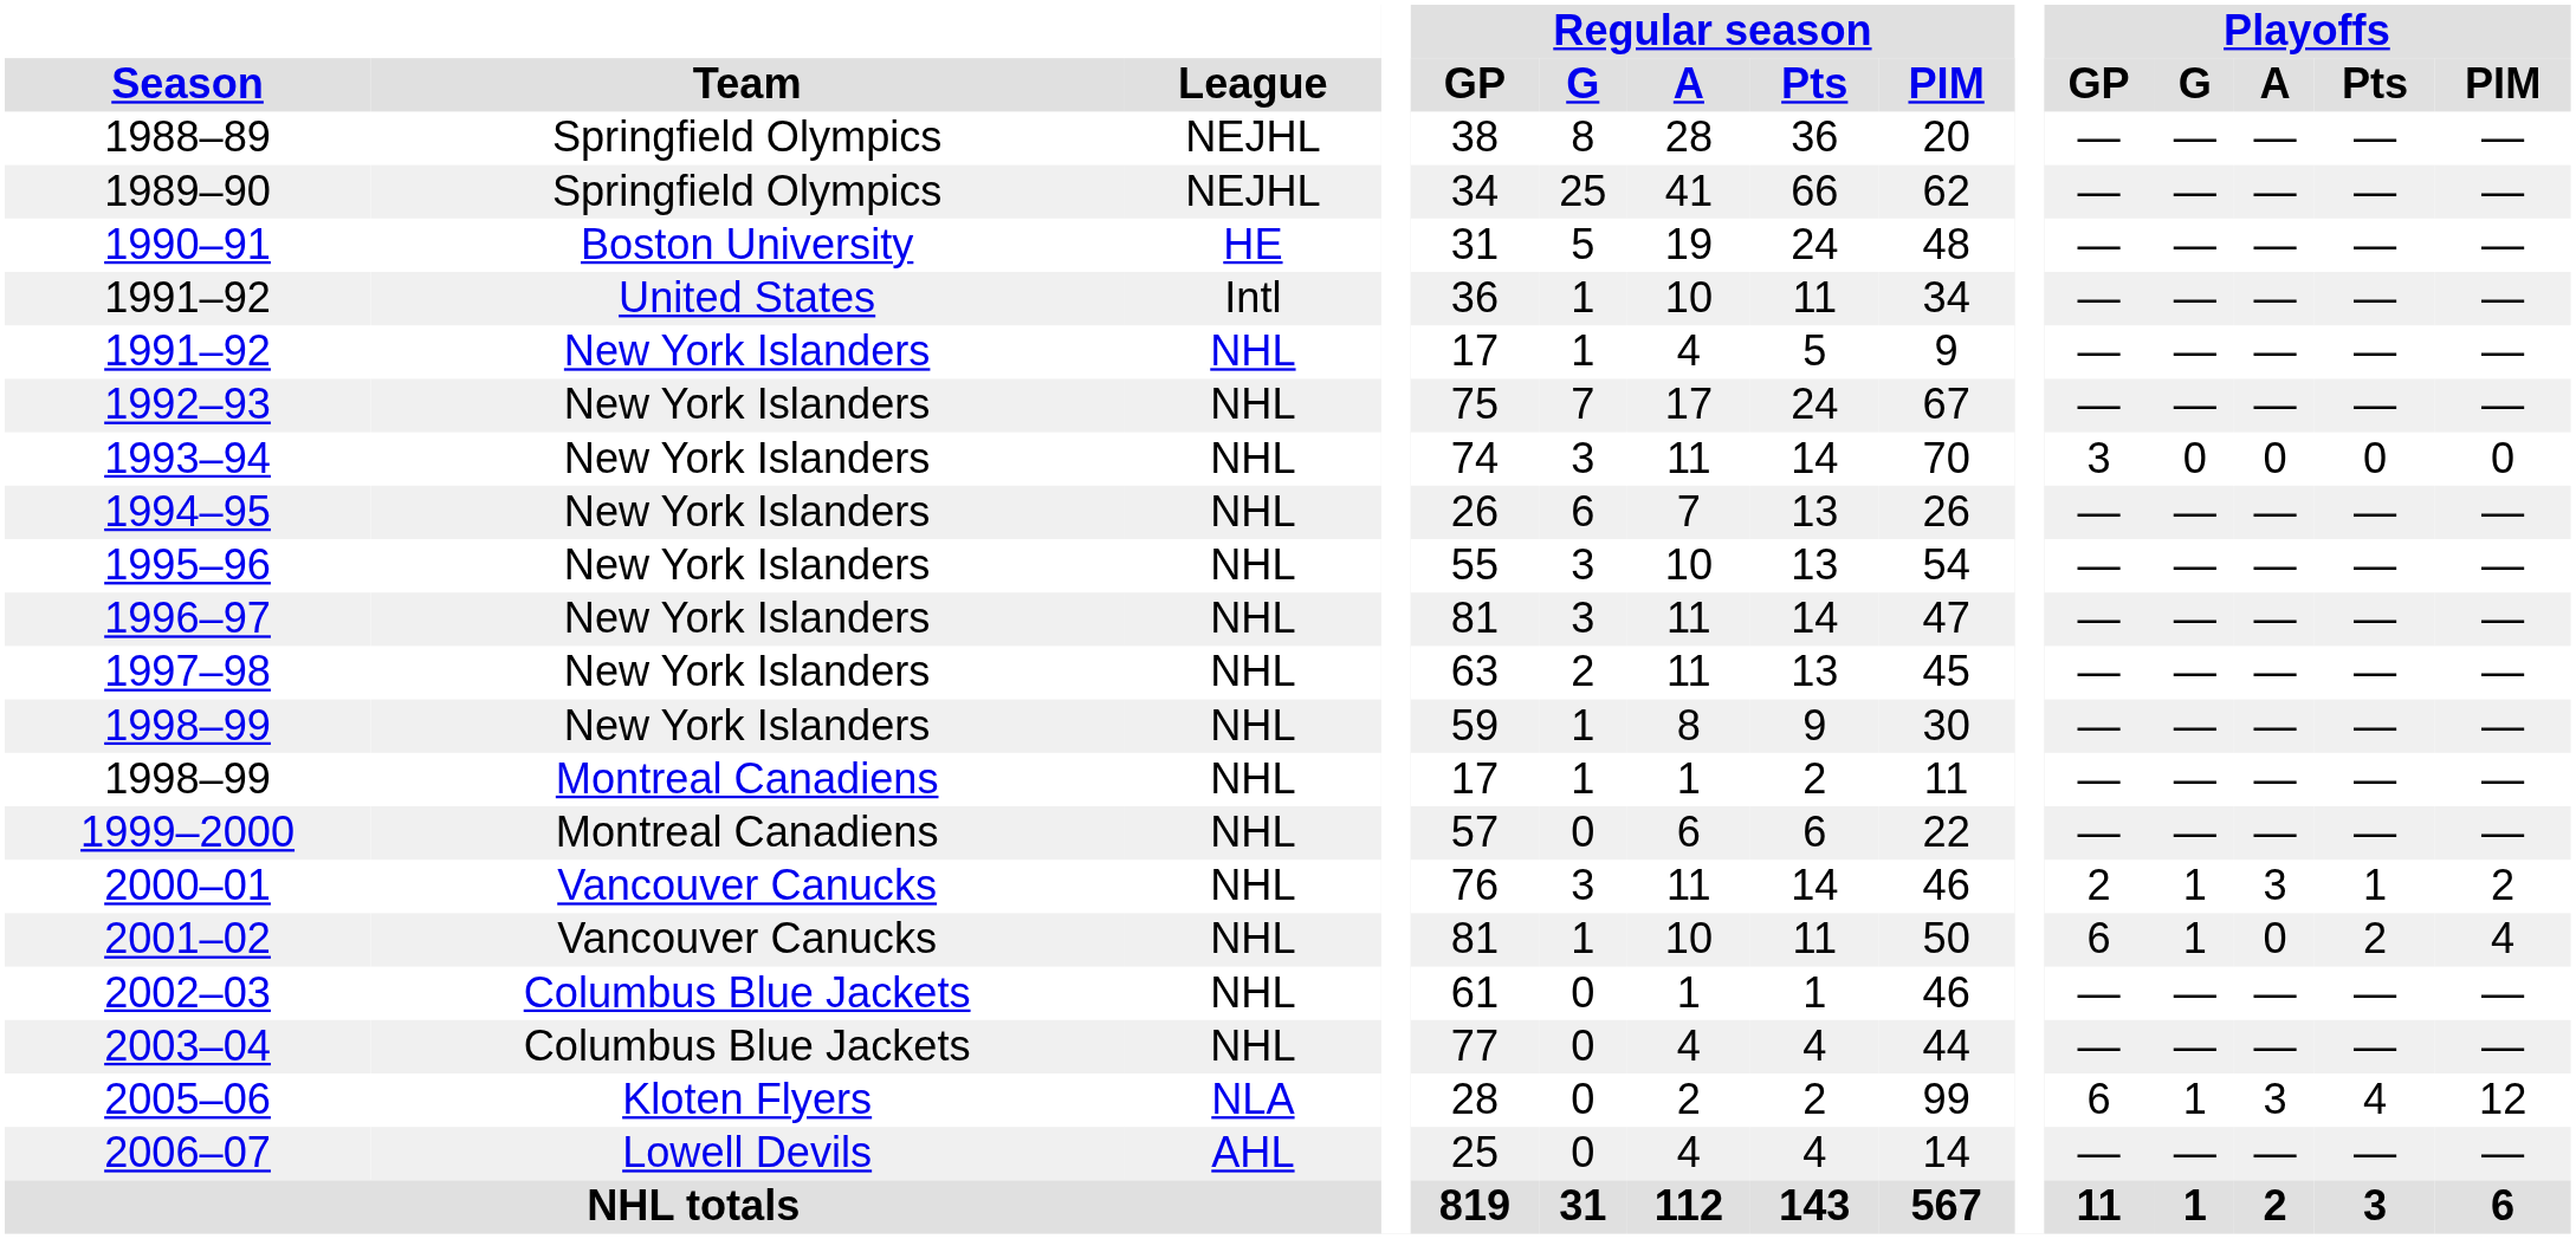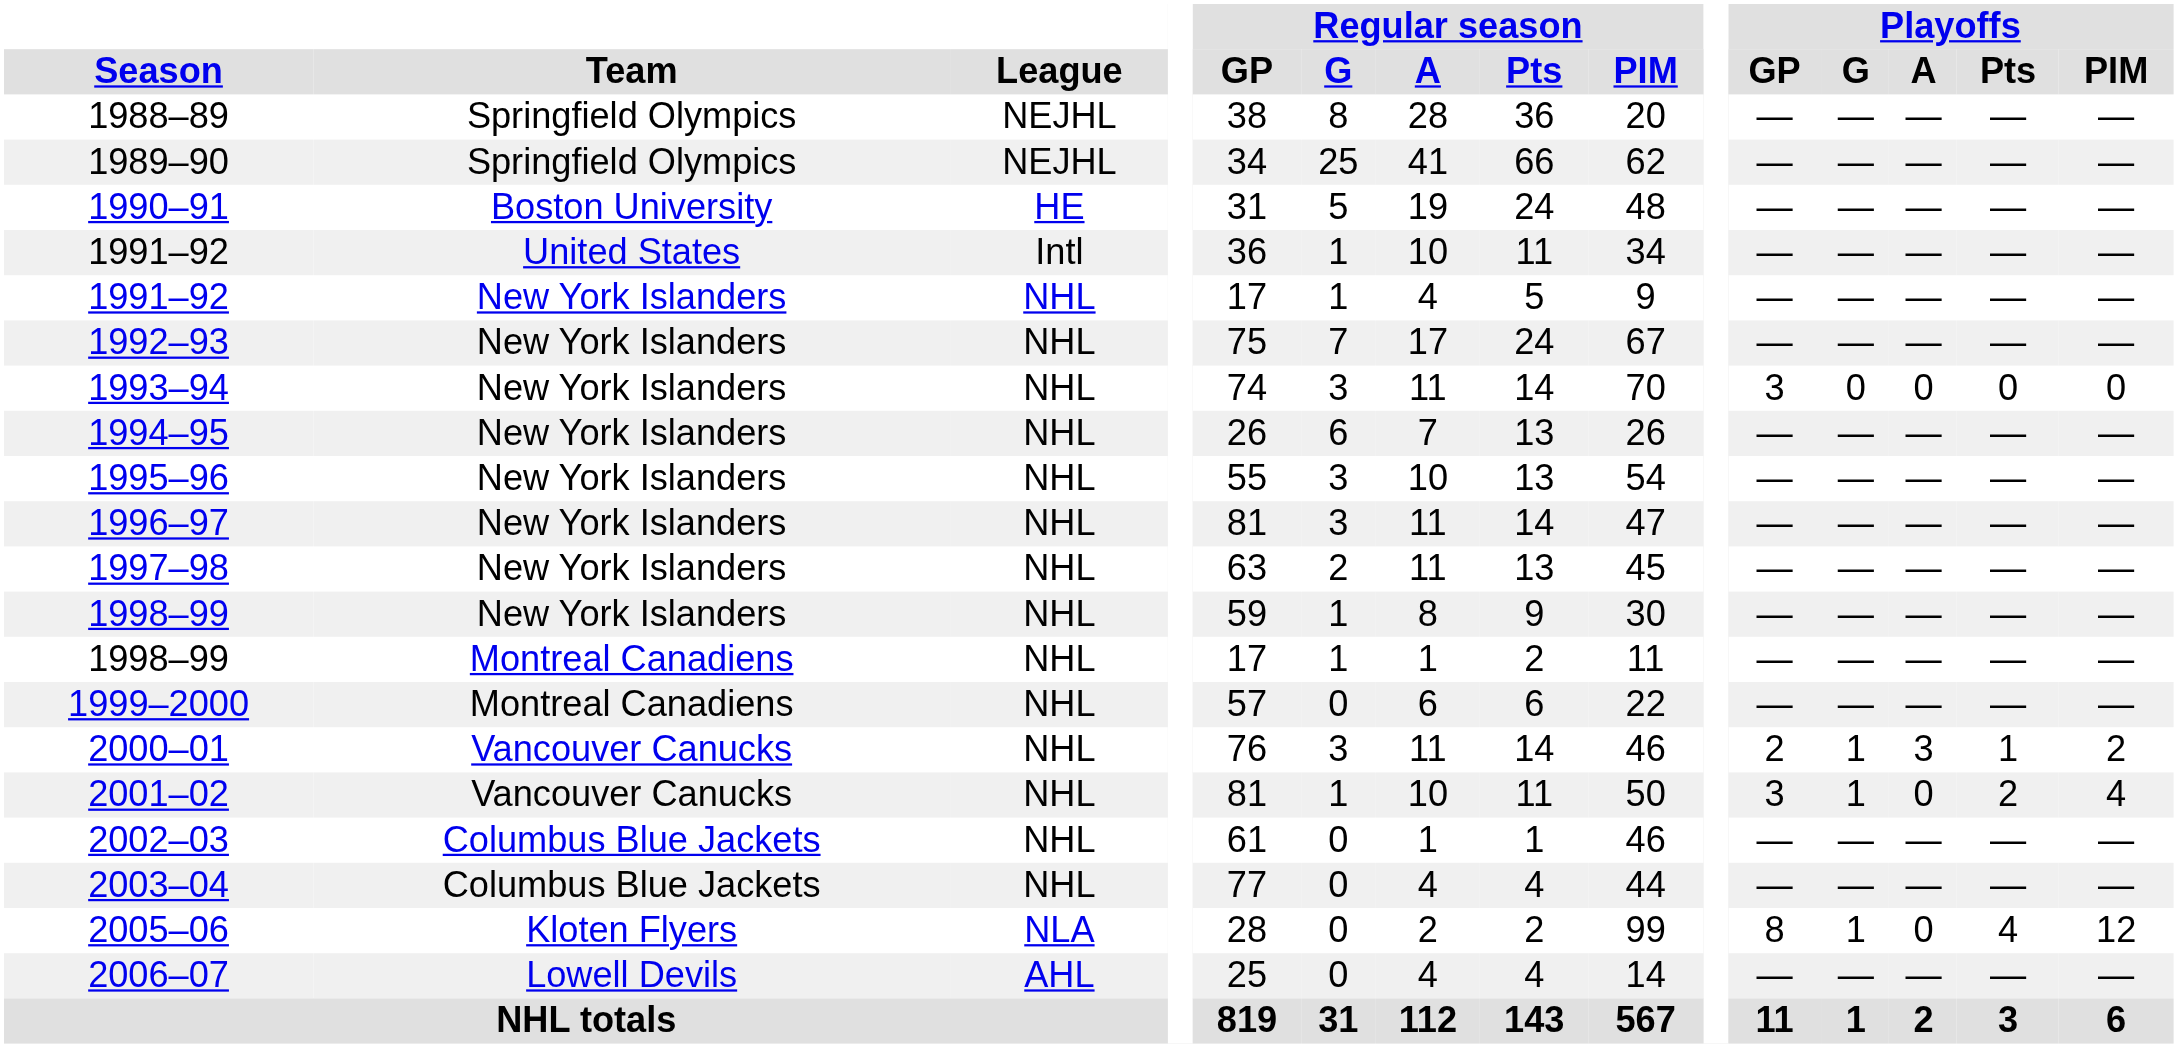2001–02 | Playoffs / GP: 6 -> 3
2005–06 | Playoffs / GP: 6 -> 8
2005–06 | Playoffs / A: 3 -> 0
